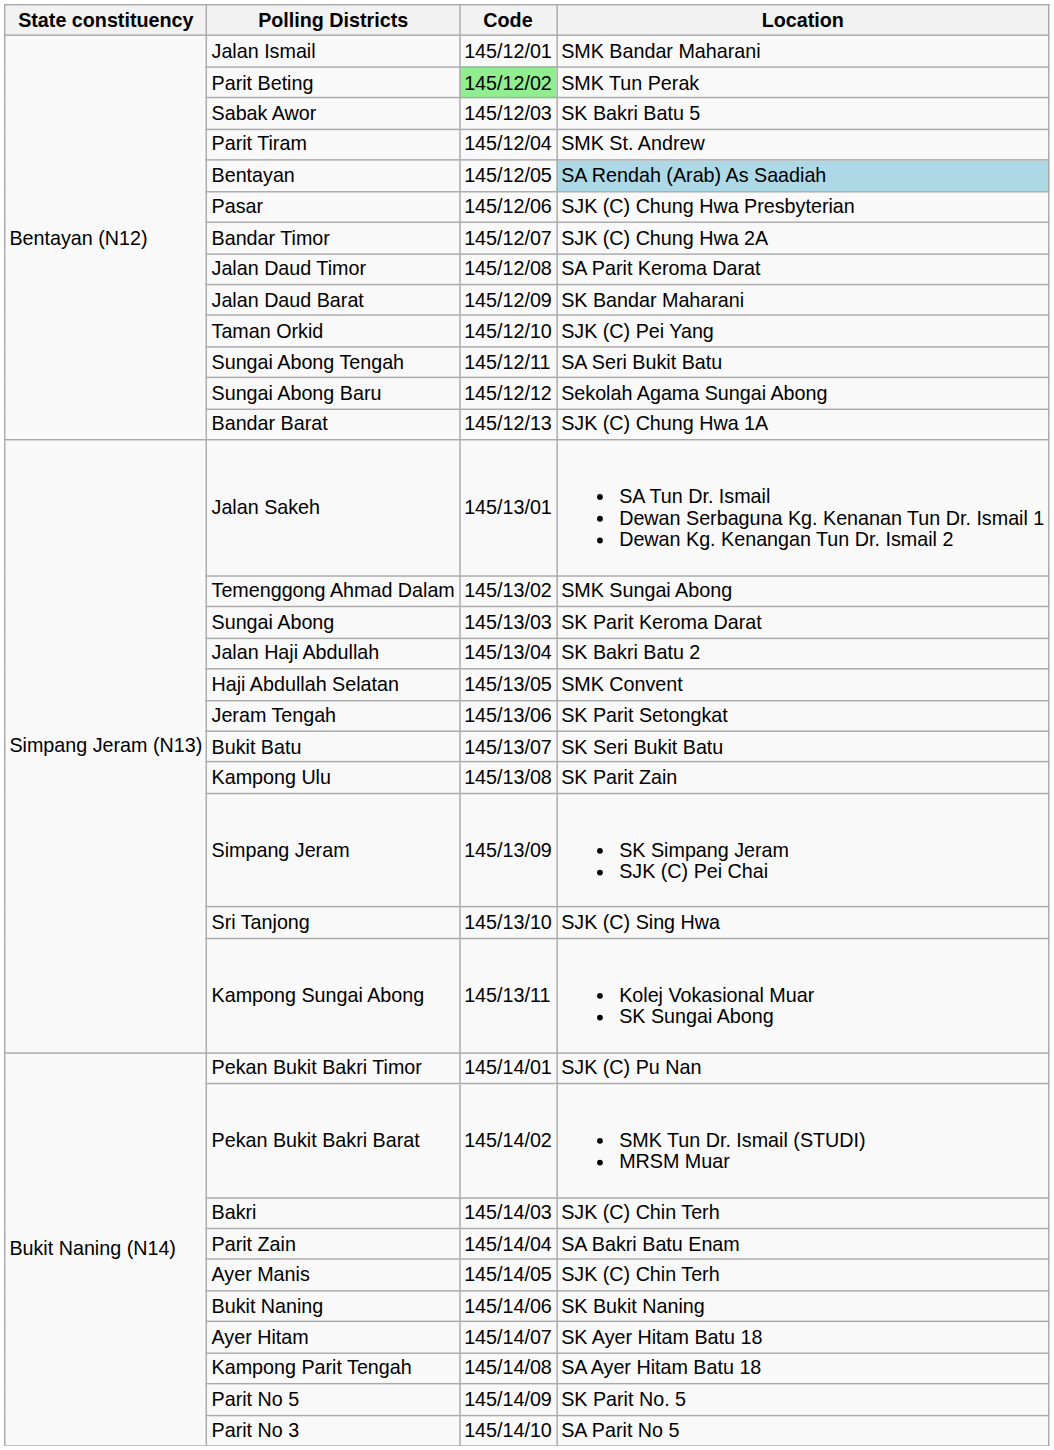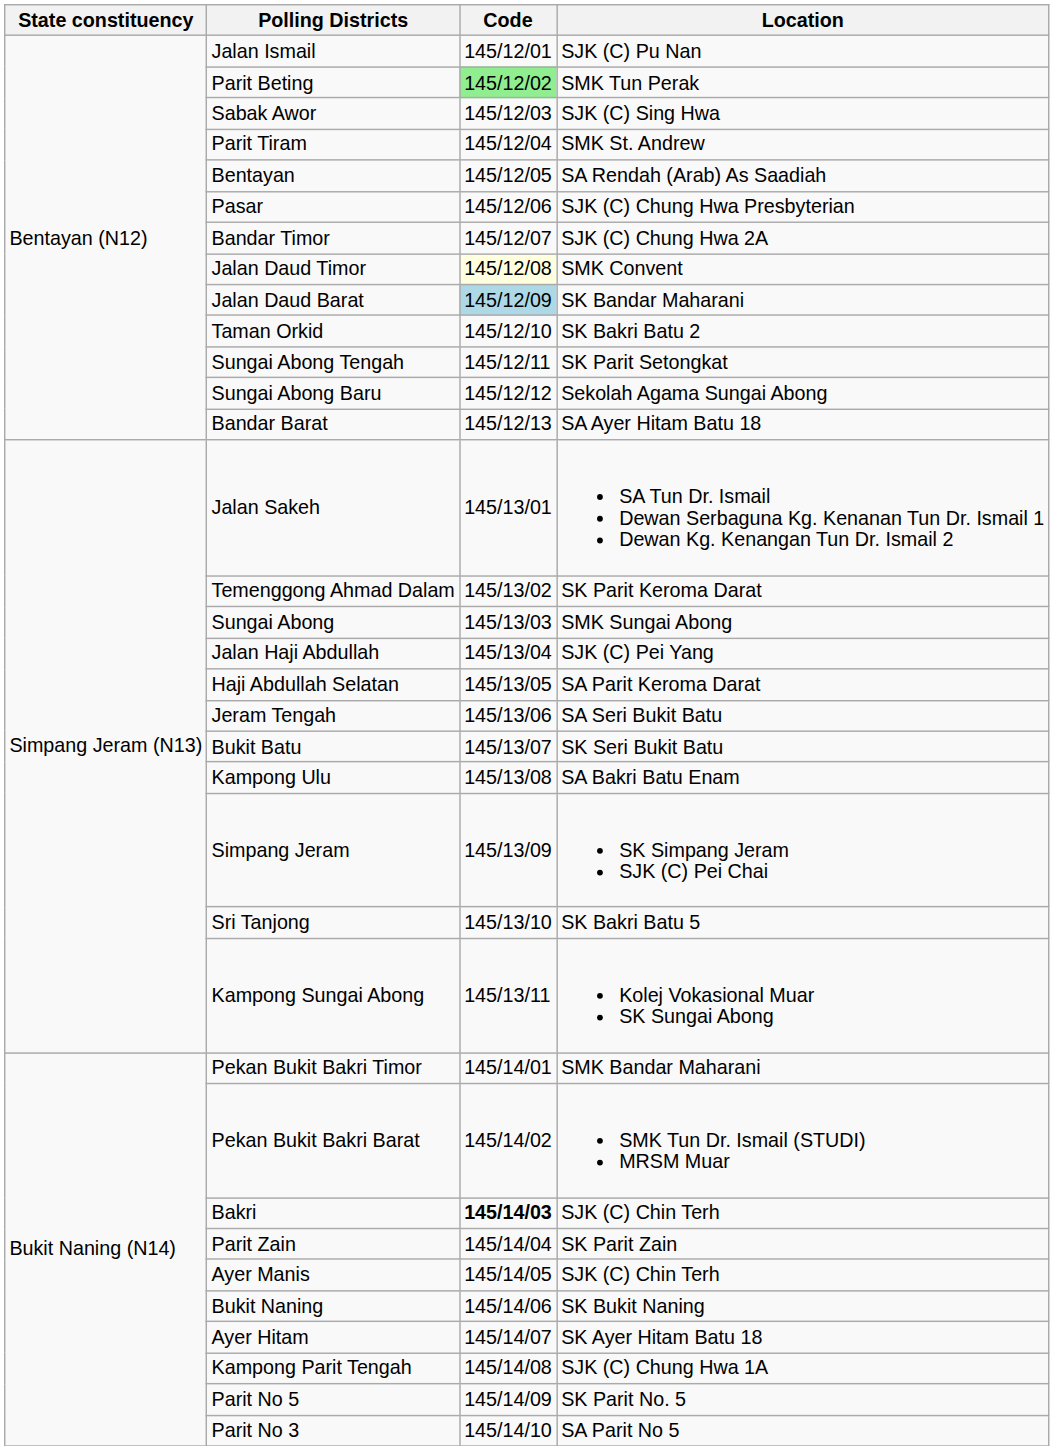Jalan Ismail | Location: SMK Bandar Maharani -> SJK (C) Pu Nan
Sabak Awor | Location: SK Bakri Batu 5 -> SJK (C) Sing Hwa
Bentayan | Location: lightblue background -> no background
Jalan Daud Timor | Code: no background -> lightyellow background
Jalan Daud Timor | Location: SA Parit Keroma Darat -> SMK Convent
Jalan Daud Barat | Code: no background -> lightblue background
Taman Orkid | Location: SJK (C) Pei Yang -> SK Bakri Batu 2
Sungai Abong Tengah | Location: SA Seri Bukit Batu -> SK Parit Setongkat
Bandar Barat | Location: SJK (C) Chung Hwa 1A -> SA Ayer Hitam Batu 18
Temenggong Ahmad Dalam | Location: SMK Sungai Abong -> SK Parit Keroma Darat
Sungai Abong | Location: SK Parit Keroma Darat -> SMK Sungai Abong
Jalan Haji Abdullah | Location: SK Bakri Batu 2 -> SJK (C) Pei Yang
Haji Abdullah Selatan | Location: SMK Convent -> SA Parit Keroma Darat
Jeram Tengah | Location: SK Parit Setongkat -> SA Seri Bukit Batu
Kampong Ulu | Location: SK Parit Zain -> SA Bakri Batu Enam
Sri Tanjong | Location: SJK (C) Sing Hwa -> SK Bakri Batu 5
Pekan Bukit Bakri Timor | Location: SJK (C) Pu Nan -> SMK Bandar Maharani
Bakri | Code: normal -> bold
Parit Zain | Location: SA Bakri Batu Enam -> SK Parit Zain
Kampong Parit Tengah | Location: SA Ayer Hitam Batu 18 -> SJK (C) Chung Hwa 1A
